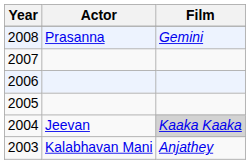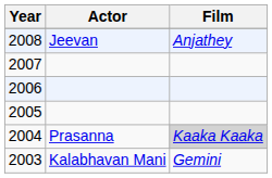2008 | Actor: Prasanna -> Jeevan
2008 | Film: Gemini -> Anjathey
2004 | Actor: Jeevan -> Prasanna
2003 | Film: Anjathey -> Gemini
